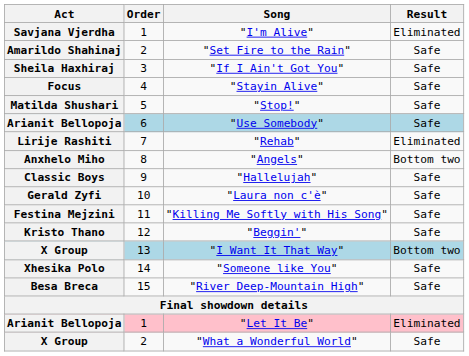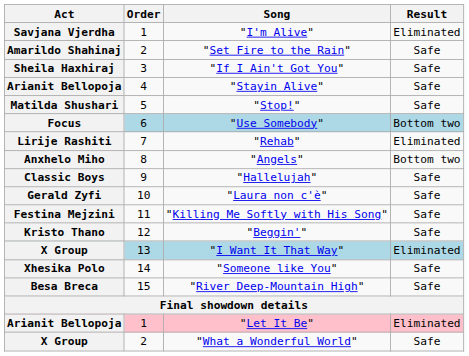"Stayin Alive" | Act: Focus -> Arianit Bellopoja
"Use Somebody" | Act: Arianit Bellopoja -> Focus
"Use Somebody" | Result: Safe -> Bottom two
"I Want It That Way" | Result: Bottom two -> Eliminated
